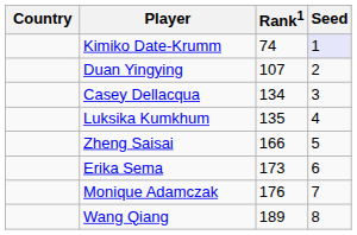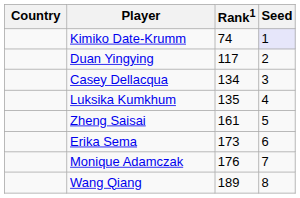Duan Yingying | Rank1: 107 -> 117
Zheng Saisai | Rank1: 166 -> 161
